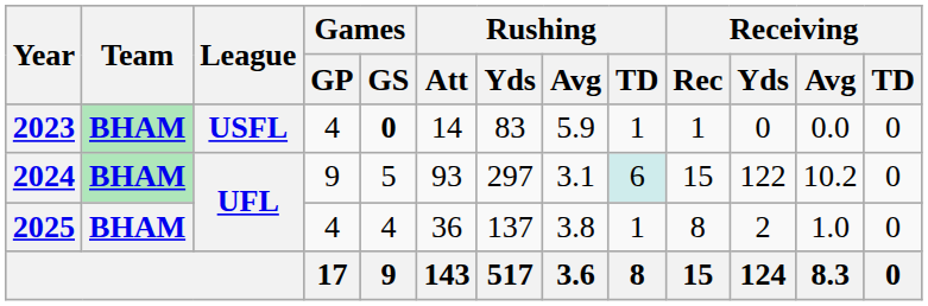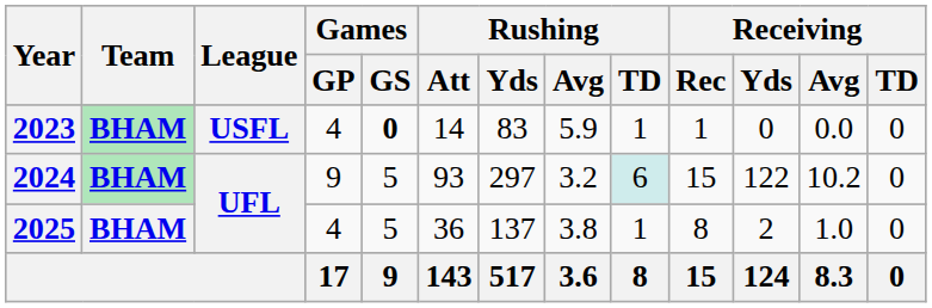2024 | Rushing / Avg: 3.1 -> 3.2
2025 | Games / GS: 4 -> 5
